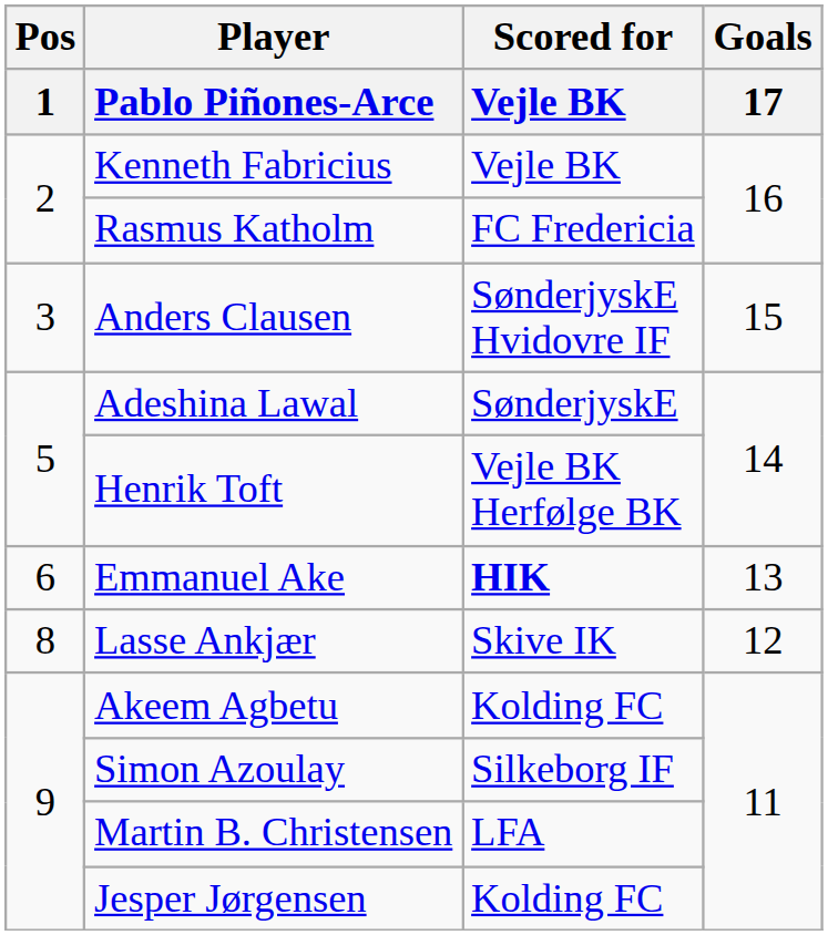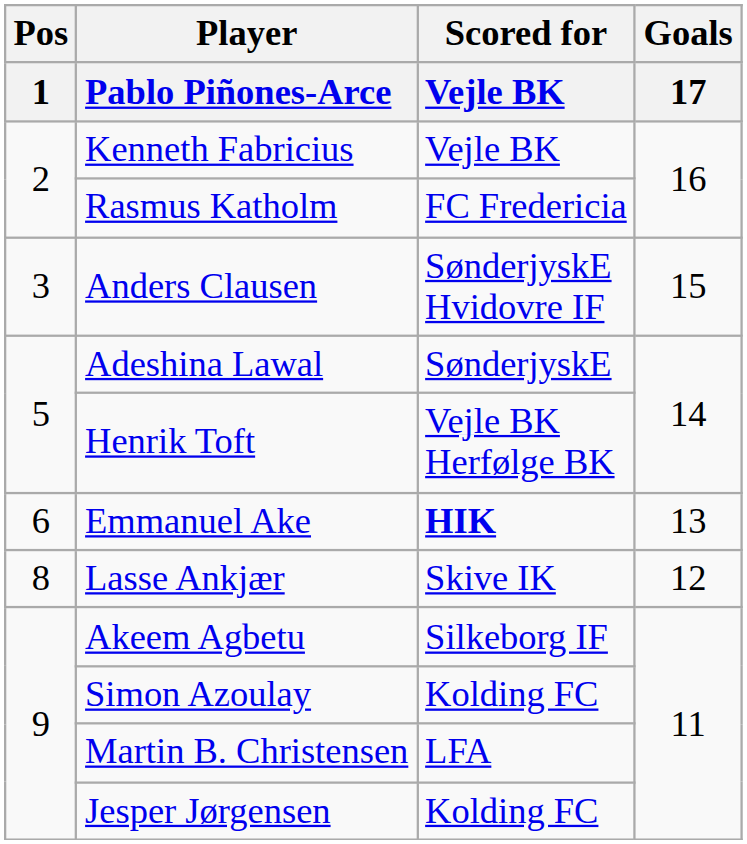Akeem Agbetu | Scored for / Vejle BK: Kolding FC -> Silkeborg IF
Simon Azoulay | Scored for / Vejle BK: Silkeborg IF -> Kolding FC
